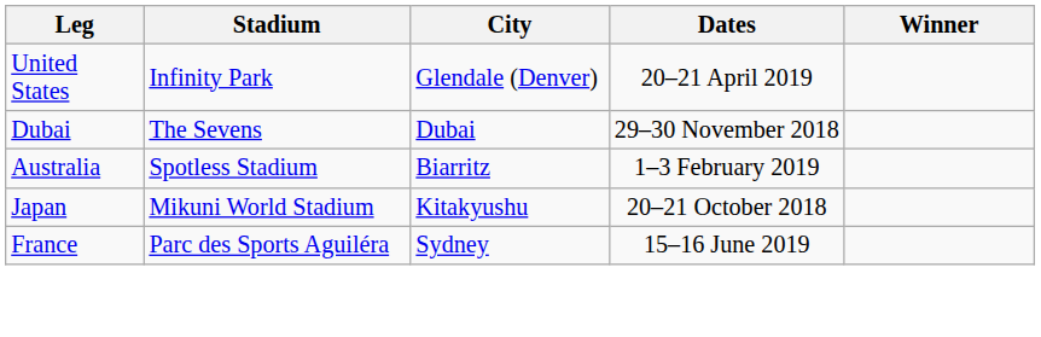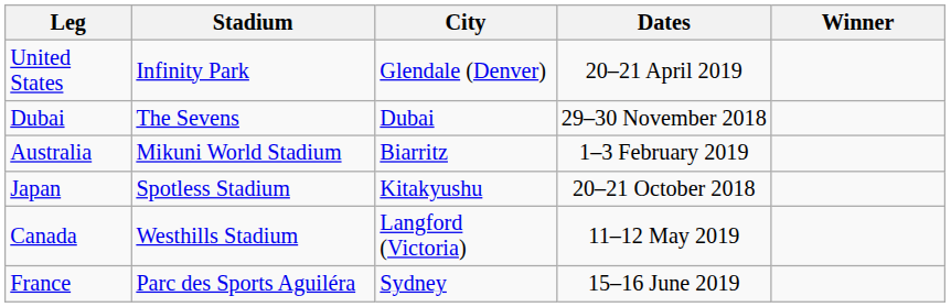Australia | Stadium: Spotless Stadium -> Mikuni World Stadium
Japan | Stadium: Mikuni World Stadium -> Spotless Stadium
+ row: Canada | Westhills Stadium | Langford (Victoria) | 11–12 May 2019
